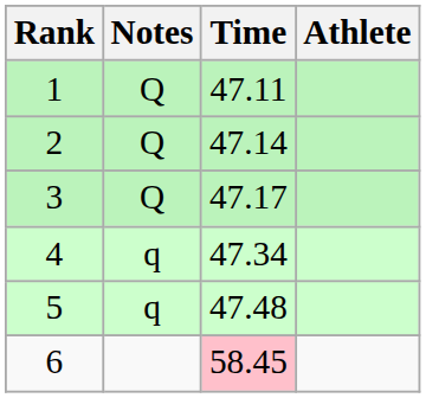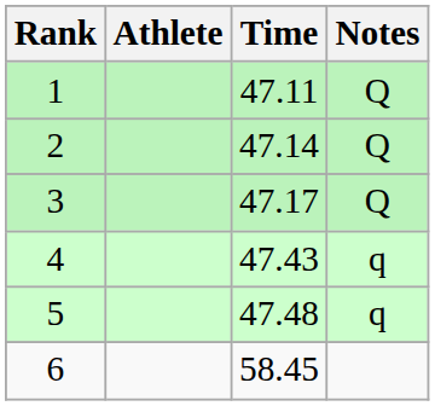columns swapped: Athlete <-> Notes
4 | Time: 47.34 -> 47.43
6 | Time: pink background -> no background
